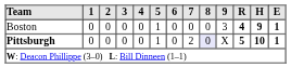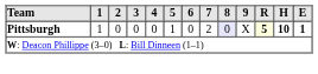- row: Boston | 0 | 0 | 0 | 0 | 1 | 0 | 0 | 0 | 3 | 4 | 9 | 1
Pittsburgh | 1: 0 -> 1
Pittsburgh | R: no background -> lightyellow background
